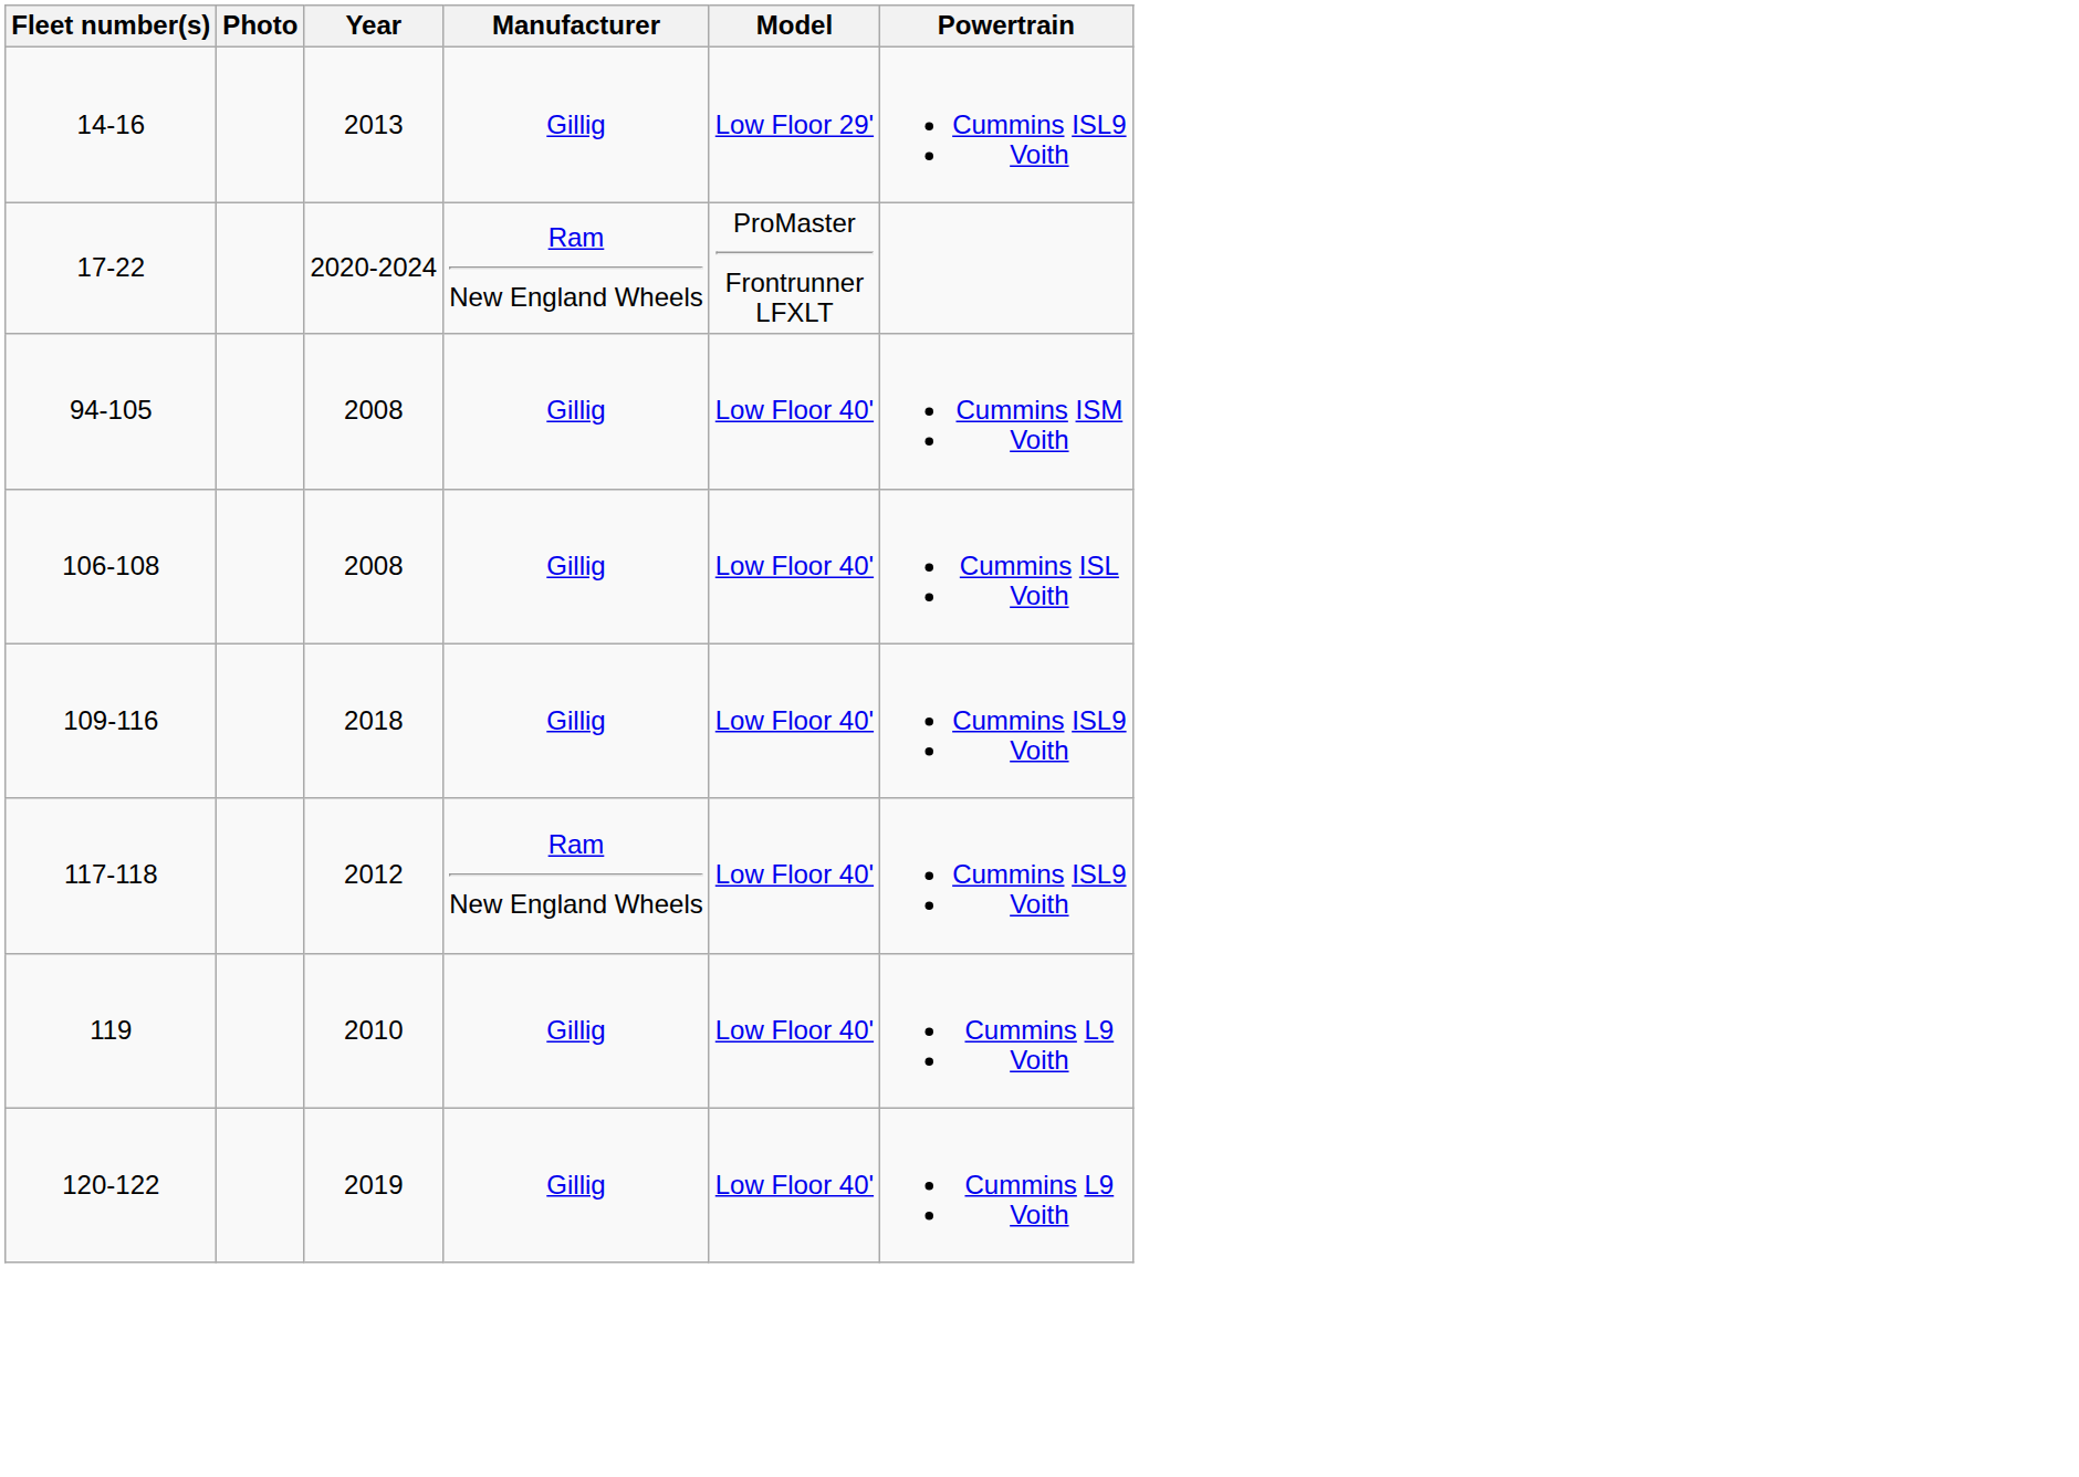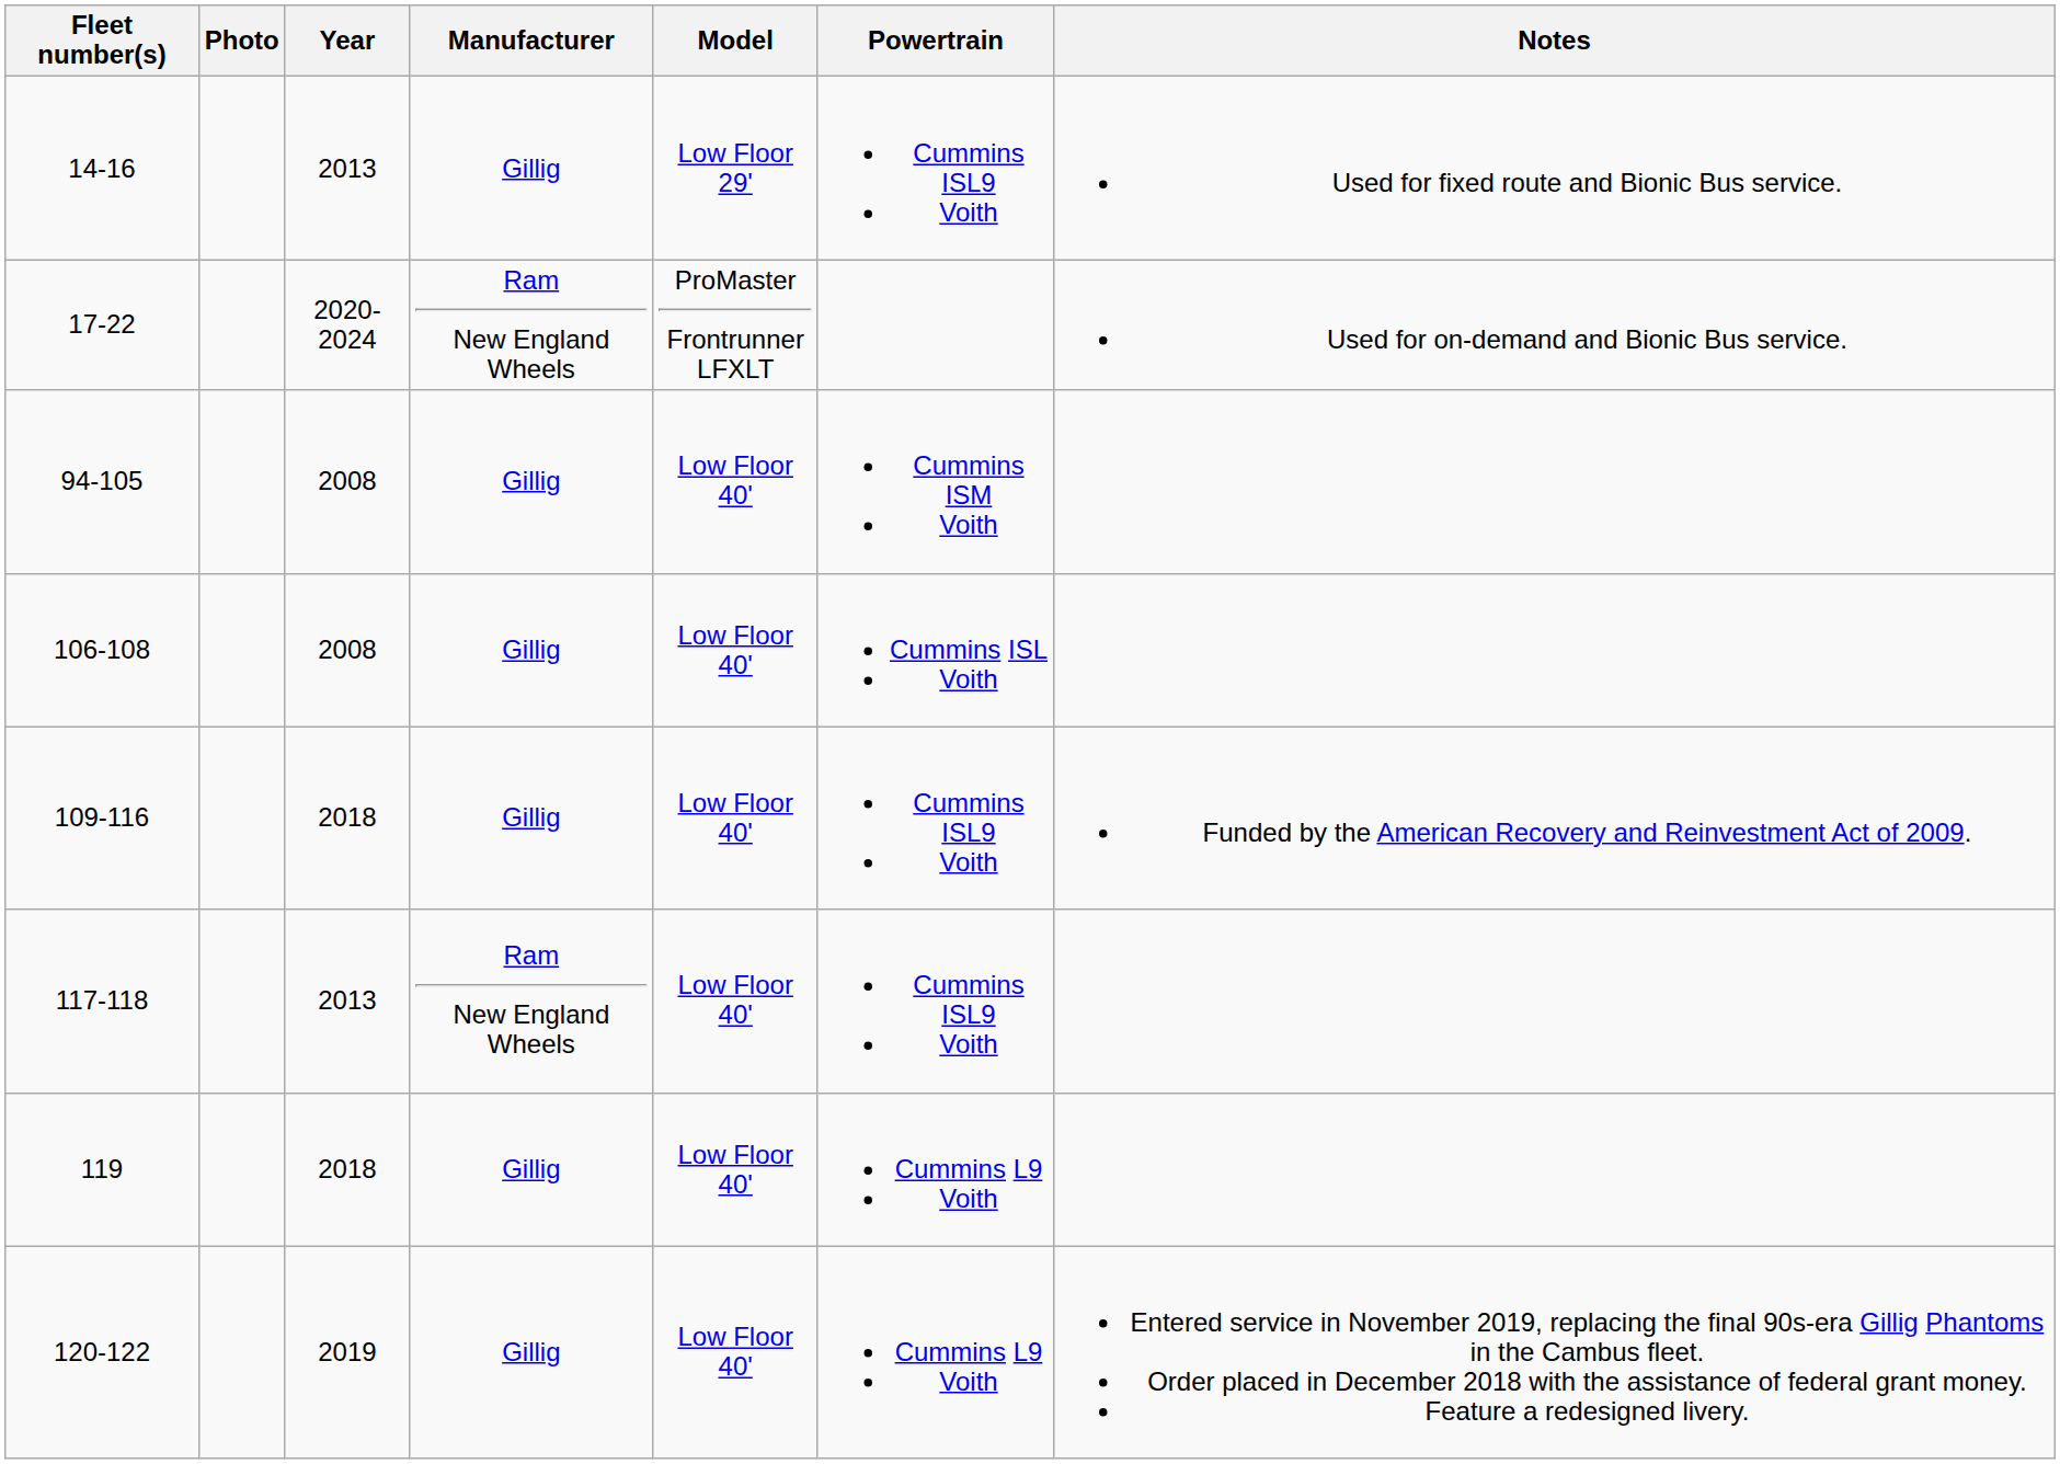+ column: Notes | Used for fixed route and Bionic Bus service. | Used for on-demand and Bionic Bus service. | Funded by the American Recovery and Reinvestment Act of 2009. | Entered service in November 2019, replacing the final 90s-era Gillig Phantoms in the Cambus fleet. Order placed in December 2018 with the assistance of federal grant money. Feature a redesigned livery.
117-118 | Year: 2012 -> 2013
119 | Year: 2010 -> 2018
